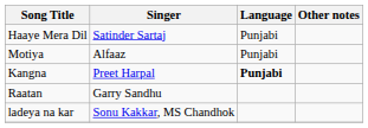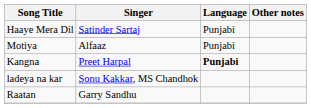rows swapped: ladeya na kar <-> Raatan
